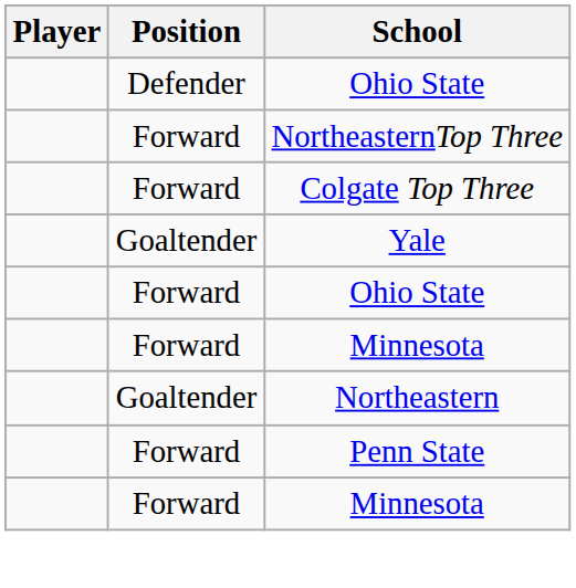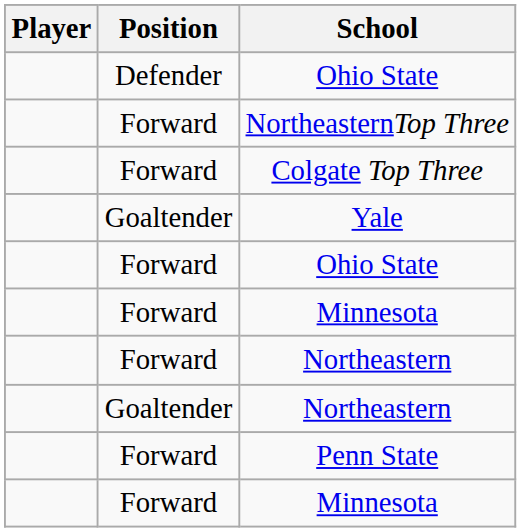+ row: Forward | Northeastern
